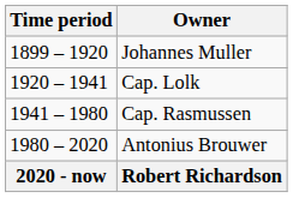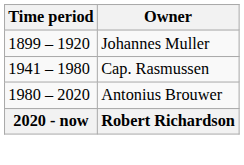- row: 1920 – 1941 | Cap. Lolk
